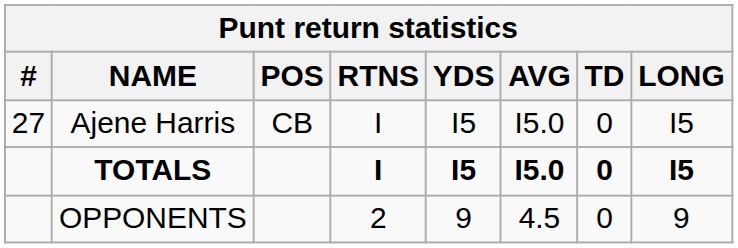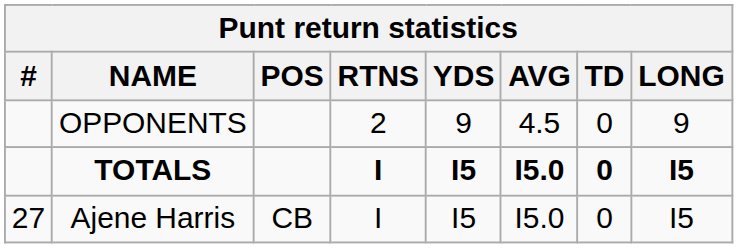rows swapped: Ajene Harris <-> OPPONENTS
